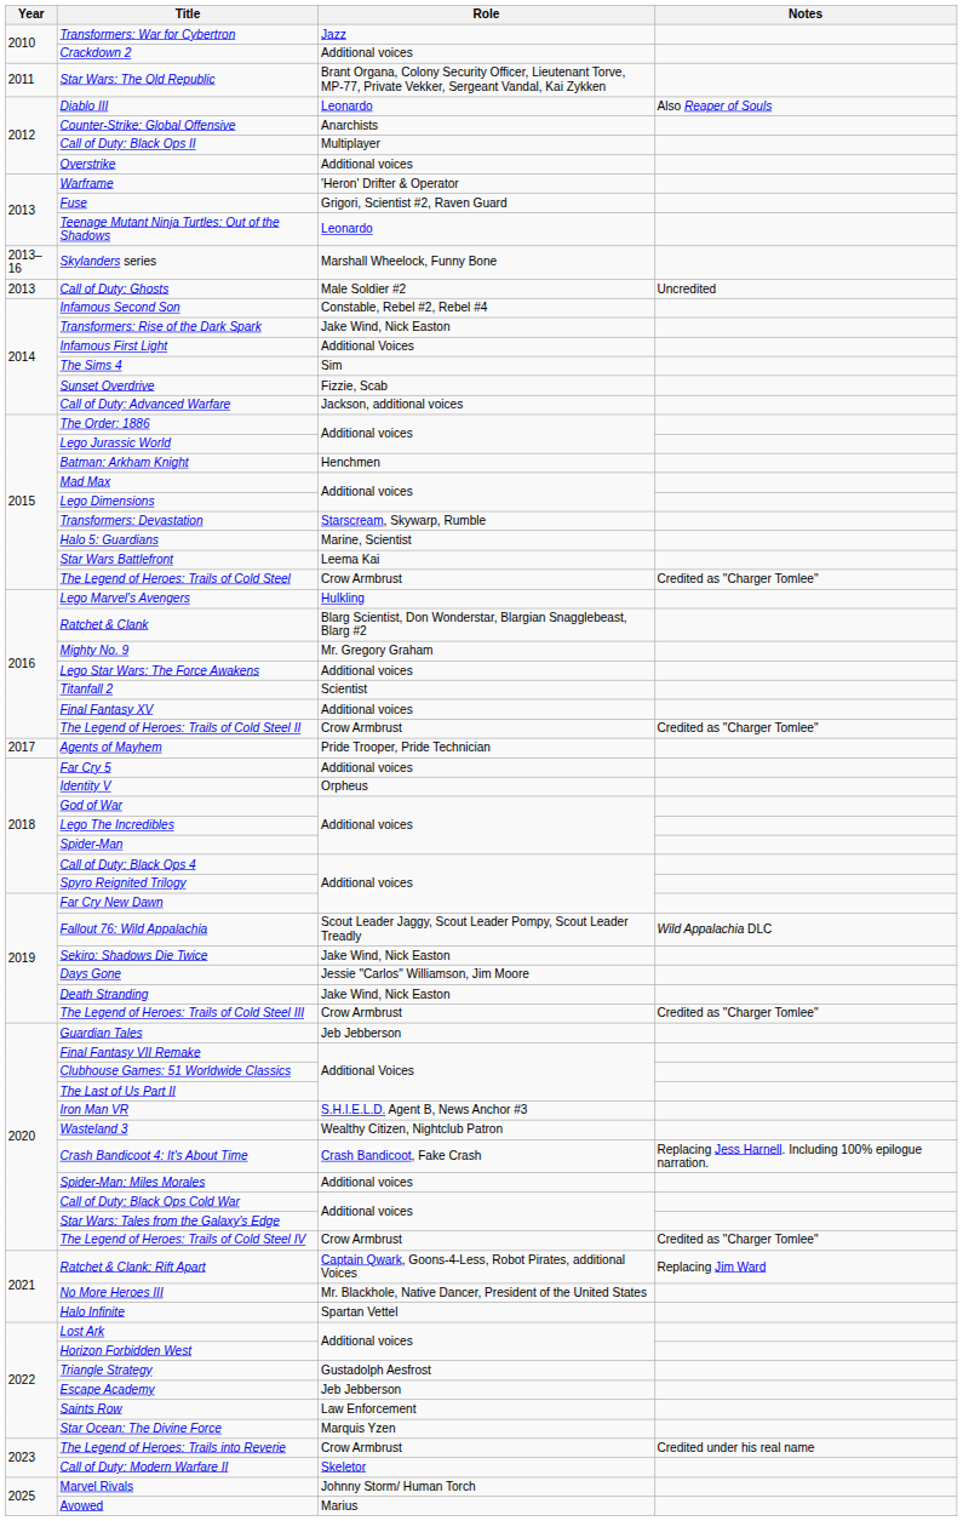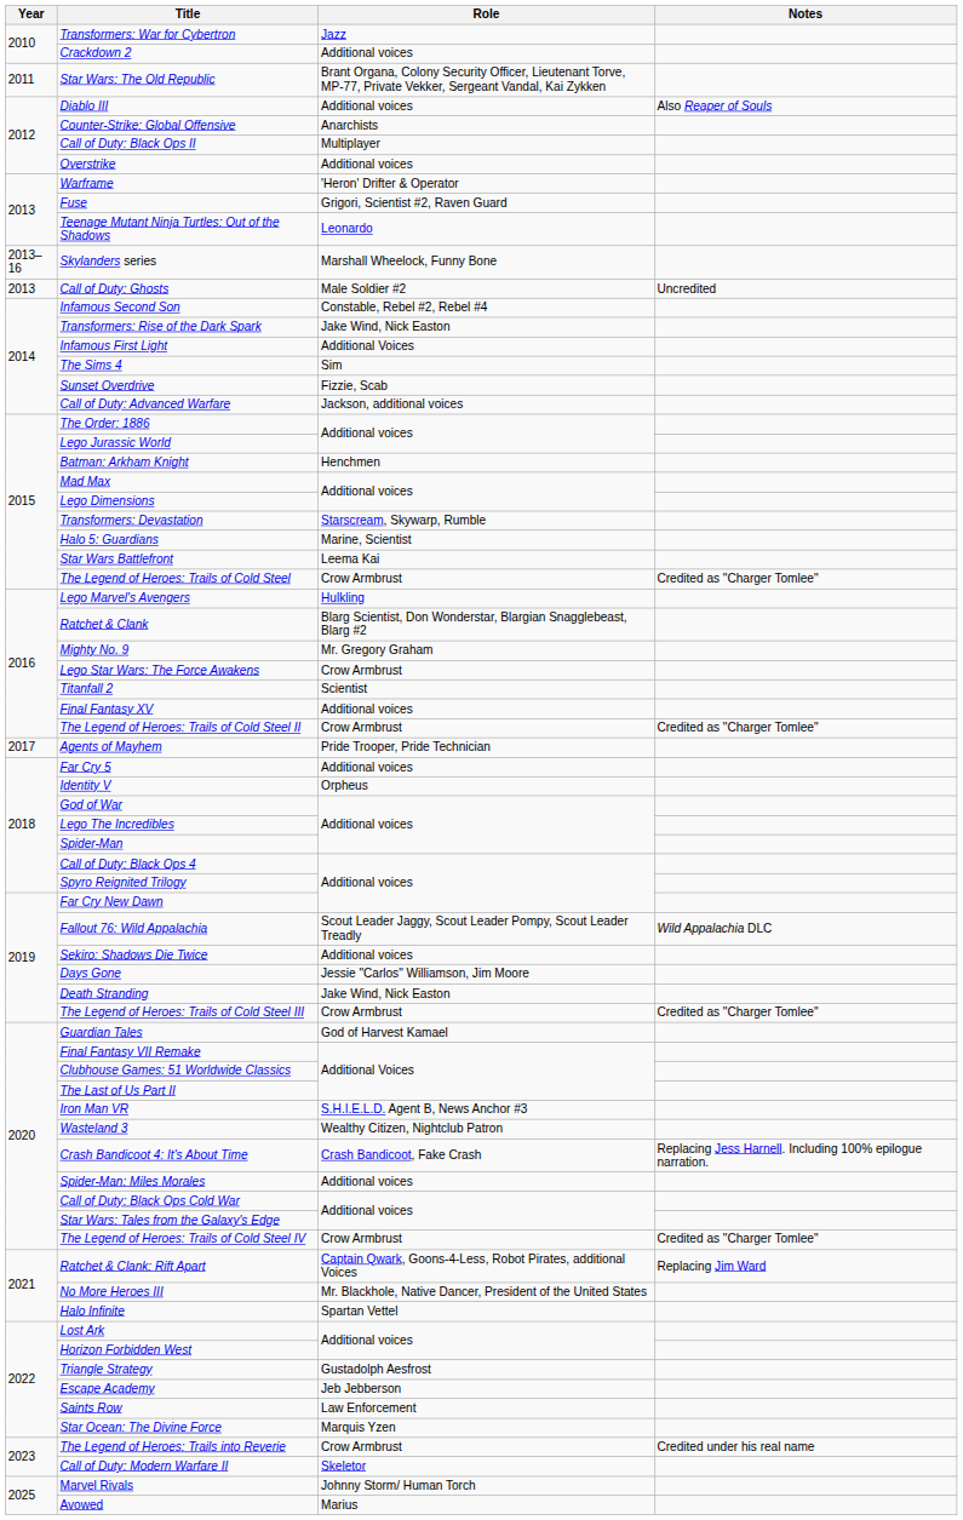Diablo III | Role: Leonardo -> Additional voices
Lego Star Wars: The Force Awakens | Role: Additional voices -> Crow Armbrust
Sekiro: Shadows Die Twice | Role: Jake Wind, Nick Easton -> Additional voices
Guardian Tales | Role: Jeb Jebberson -> God of Harvest Kamael
